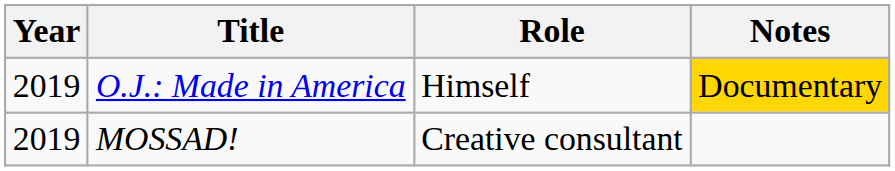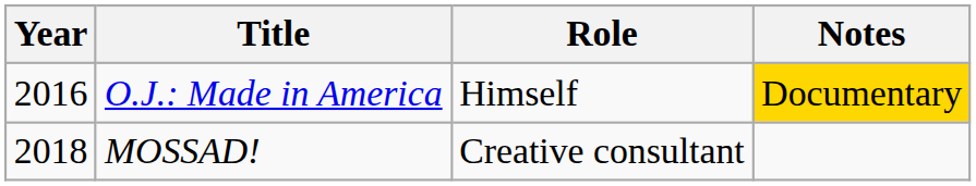O.J.: Made in America | Year: 2019 -> 2016
MOSSAD! | Year: 2019 -> 2018
